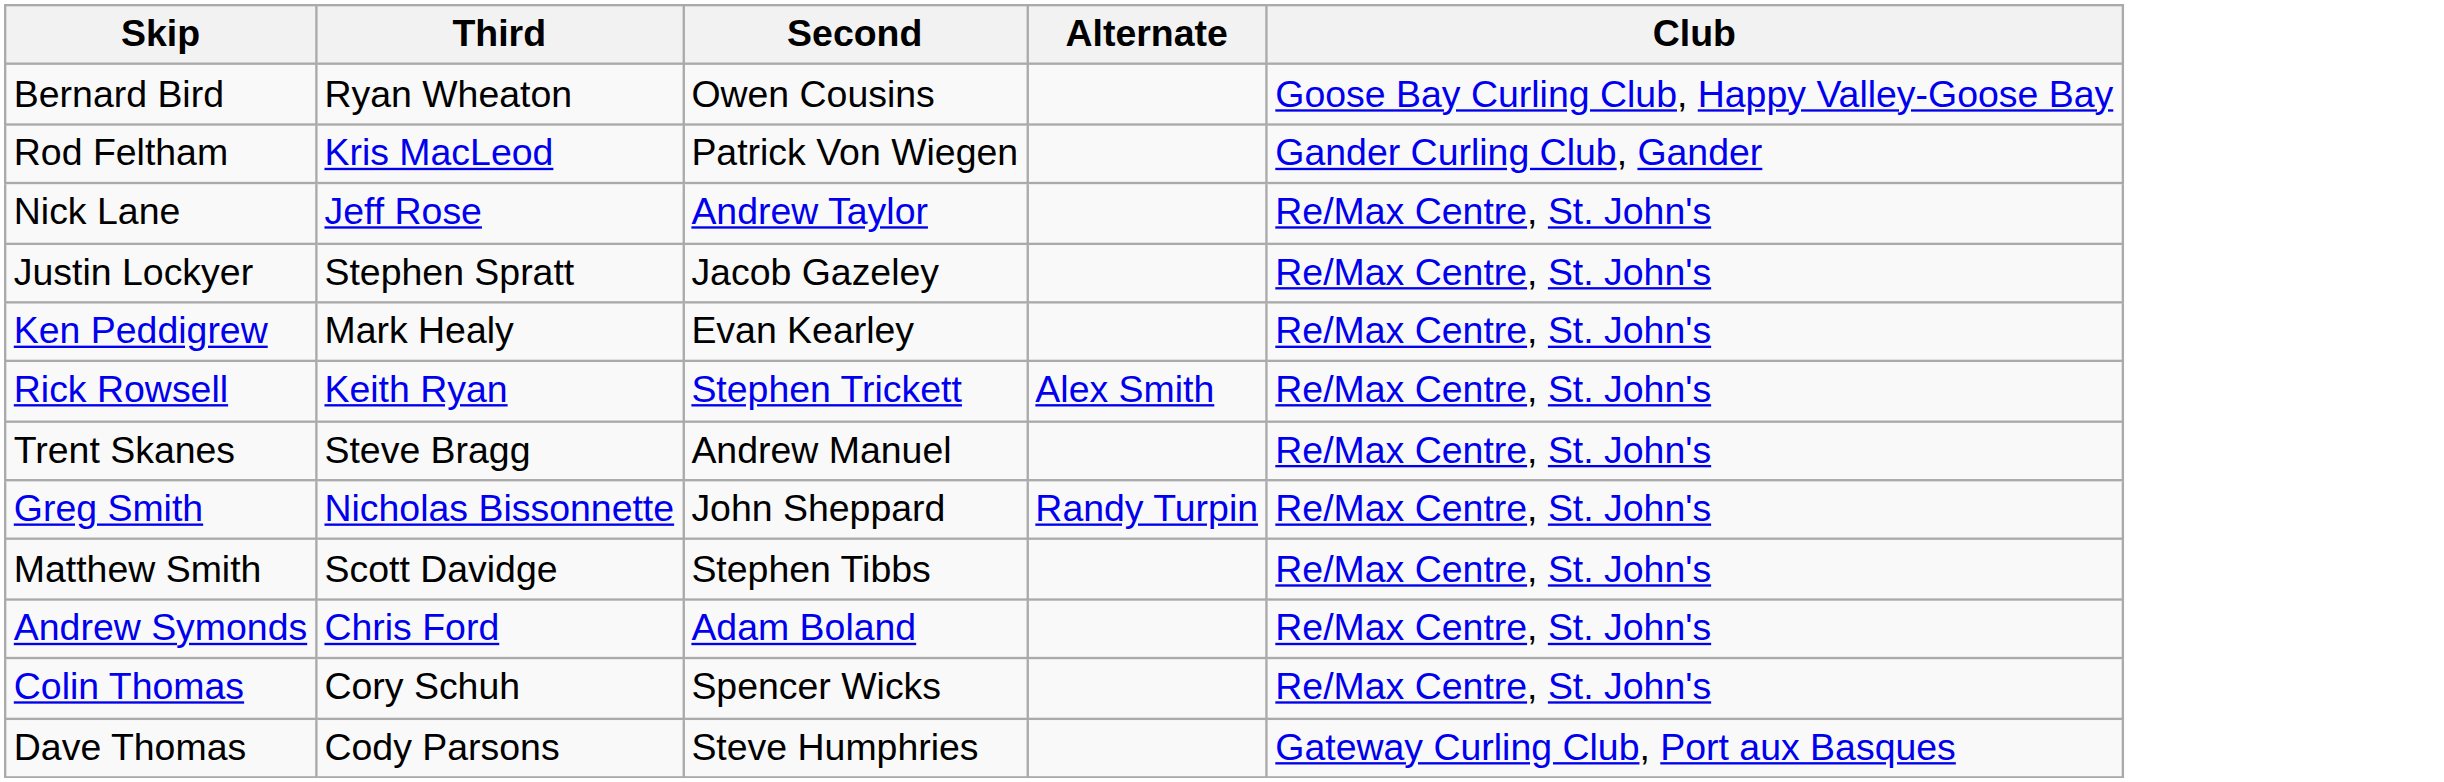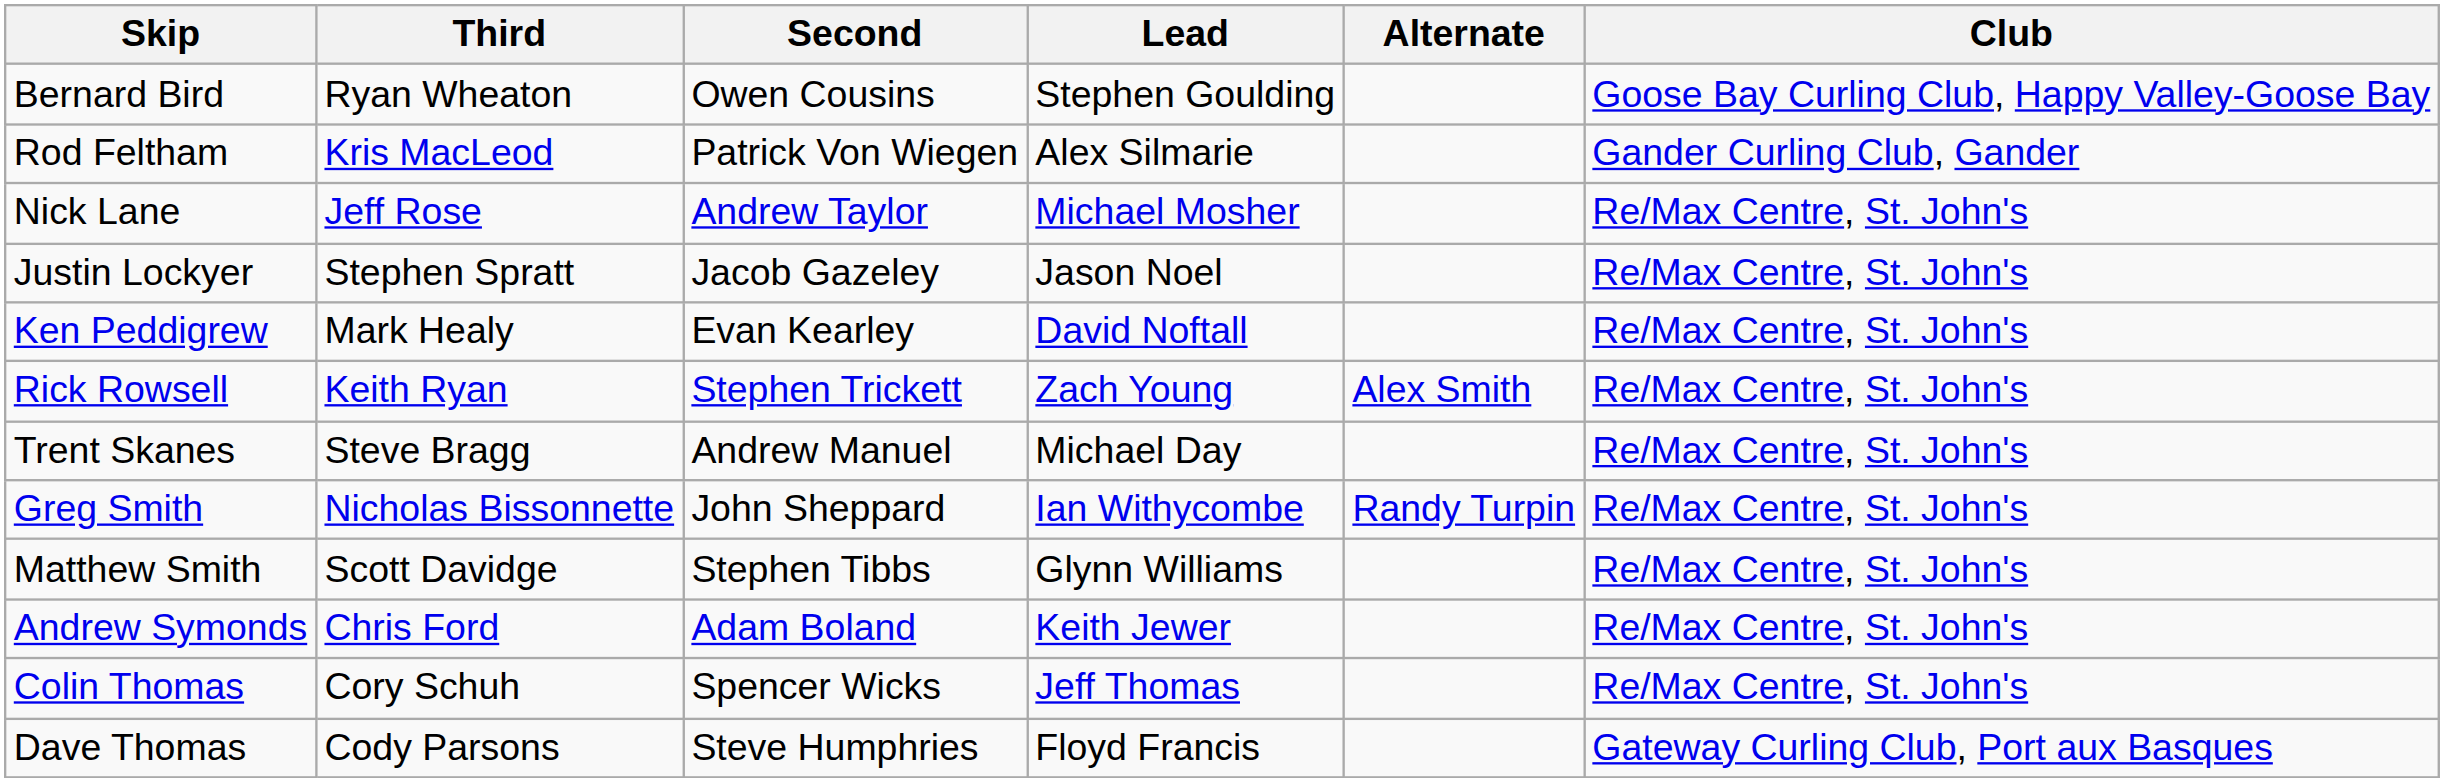+ column: Lead | Stephen Goulding | Alex Silmarie | Michael Mosher | Jason Noel | David Noftall | Zach Young | Michael Day | Ian Withycombe | Glynn Williams | Keith Jewer | Jeff Thomas | Floyd Francis
